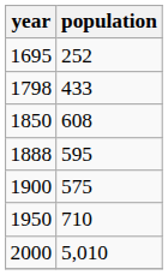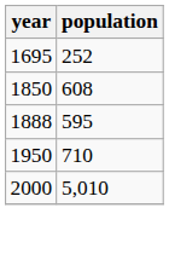- row: 1798 | 433
- row: 1900 | 575
